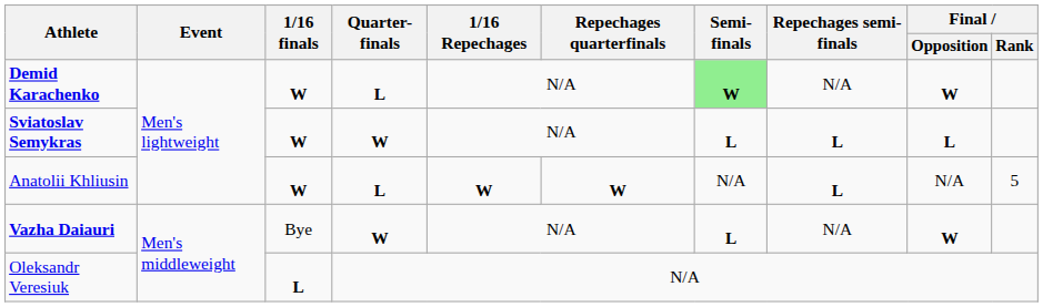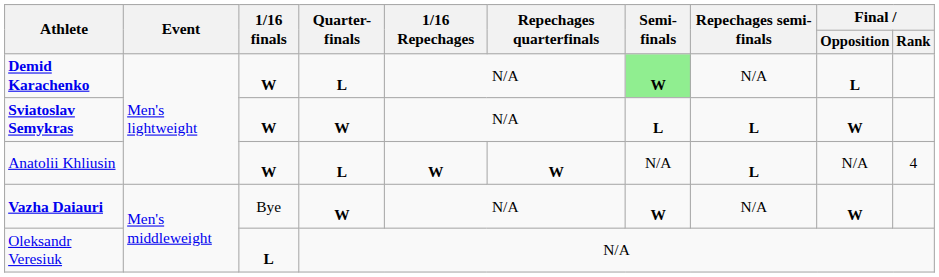Demid Karachenko | Final / Opposition: W -> L
Sviatoslav Semykras | Final / Opposition: L -> W
Anatolii Khliusin | Final / Rank: 5 -> 4
Vazha Daiauri | Semi-finals: L -> W
